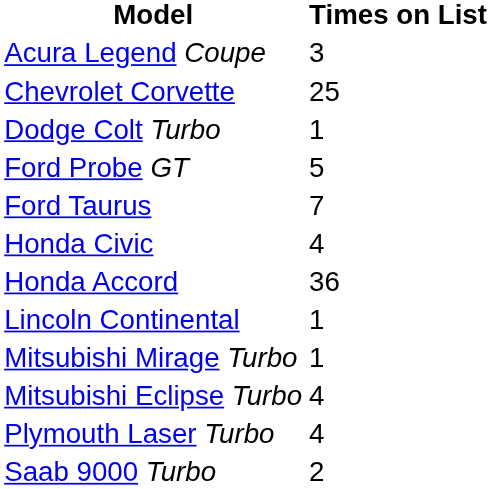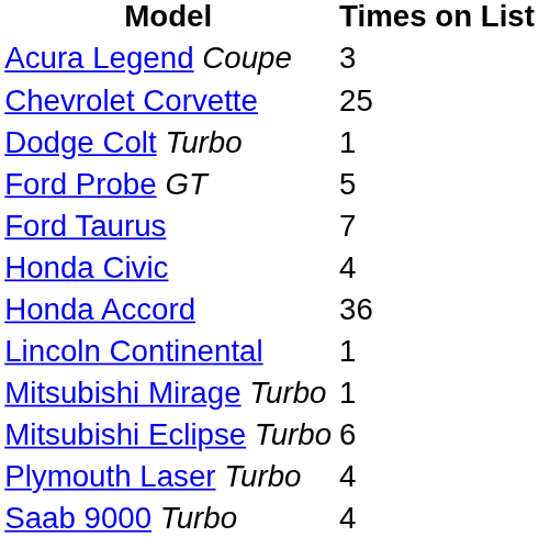Mitsubishi Eclipse Turbo | Times on List: 4 -> 6
Saab 9000 Turbo | Times on List: 2 -> 4
